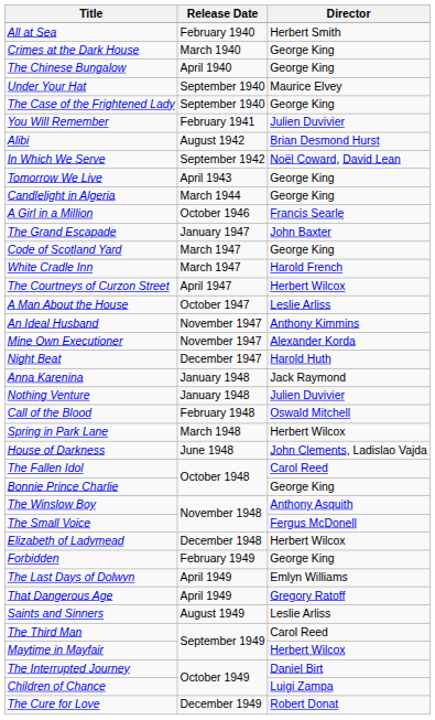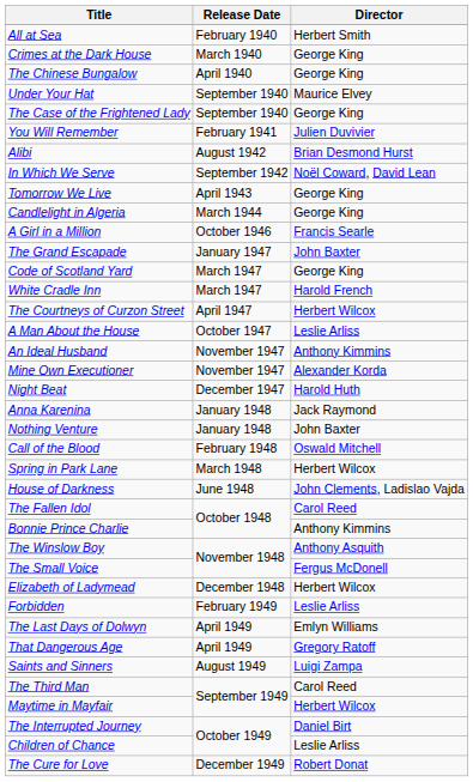Nothing Venture | Director: Julien Duvivier -> John Baxter
Bonnie Prince Charlie | Director: George King -> Anthony Kimmins
Forbidden | Director: George King -> Leslie Arliss
Saints and Sinners | Director: Leslie Arliss -> Luigi Zampa
Children of Chance | Director: Luigi Zampa -> Leslie Arliss
